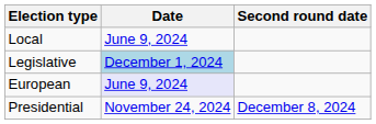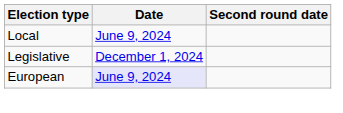Legislative | Date: lightblue background -> no background
- row: Presidential | November 24, 2024 | December 8, 2024
